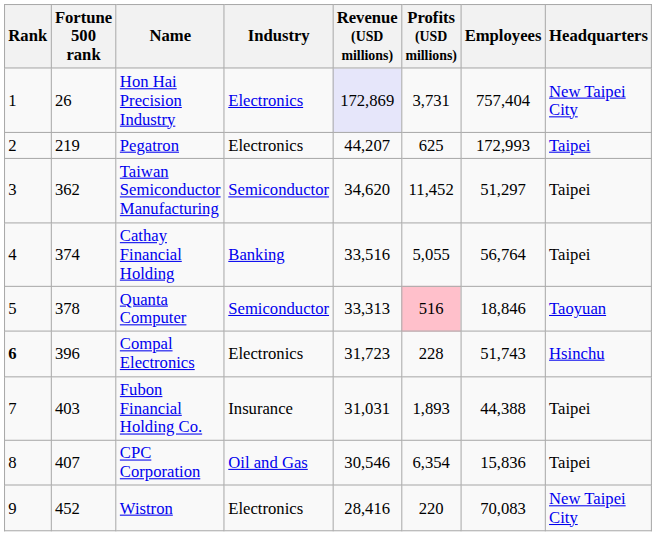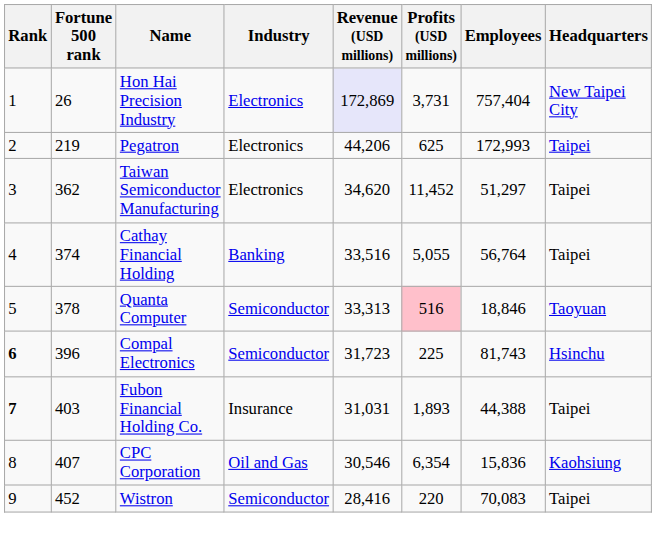Pegatron | Revenue (USD millions): 44,207 -> 44,206
Taiwan Semiconductor Manufacturing | Industry: Semiconductor -> Electronics
Compal Electronics | Industry: Electronics -> Semiconductor
Compal Electronics | Profits (USD millions): 228 -> 225
Compal Electronics | Employees: 51,743 -> 81,743
Fubon Financial Holding Co. | Rank: normal -> bold
CPC Corporation | Headquarters: Taipei -> Kaohsiung
Wistron | Industry: Electronics -> Semiconductor
Wistron | Headquarters: New Taipei City -> Taipei
